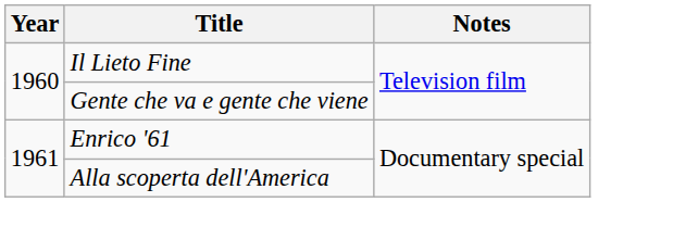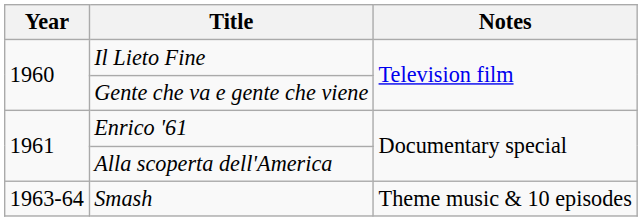+ row: 1963-64 | Smash | Theme music & 10 episodes
